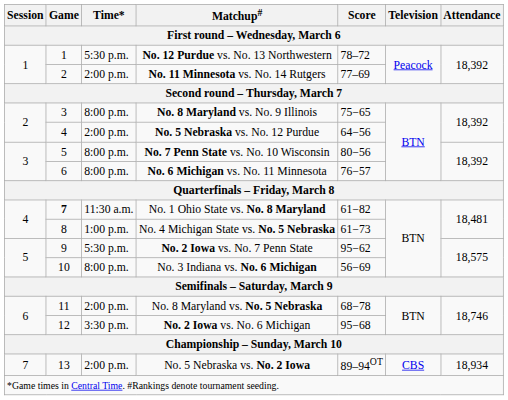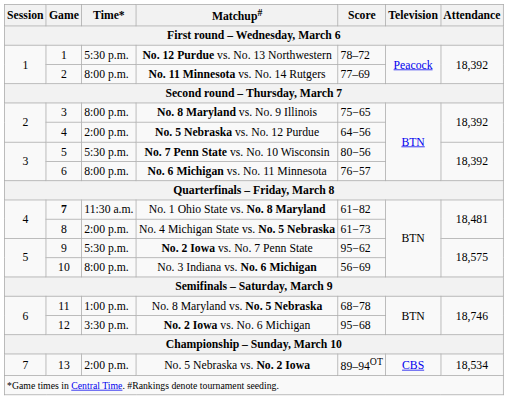No. 11 Minnesota vs. No. 14 Rutgers | Time*: 2:00 p.m. -> 8:00 p.m.
No. 7 Penn State vs. No. 10 Wisconsin | Time*: 8:00 p.m. -> 5:30 p.m.
No. 4 Michigan State vs. No. 5 Nebraska | Time*: 1:00 p.m. -> 2:00 p.m.
No. 8 Maryland vs. No. 5 Nebraska | Time*: 2:00 p.m. -> 1:00 p.m.
No. 5 Nebraska vs. No. 2 Iowa | Attendance: 18,934 -> 18,534
